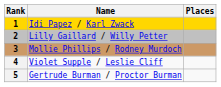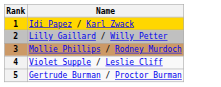- column: Places
